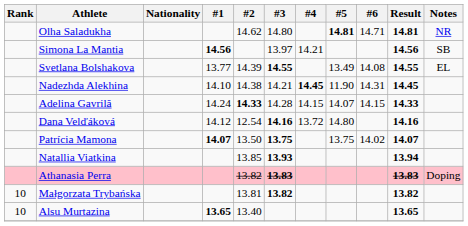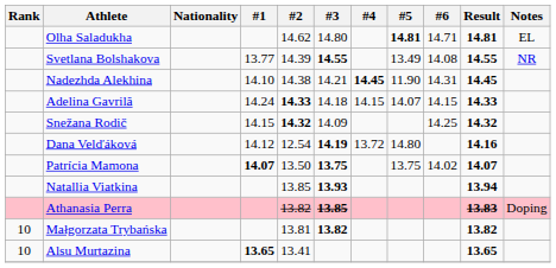Olha Saladukha | Notes: NR -> EL
- row: Simona La Mantia | 14.56 | 13.97 | 14.21 | 14.56 | SB
Svetlana Bolshakova | Notes: EL -> NR
Adelina Gavrilă | #3: 14.28 -> 14.18
+ row: Snežana Rodič | 14.15 | 14.32 | 14.09 | 14.25 | 14.32
Dana Velďáková | #3: 14.16 -> 14.19
Athanasia Perra | #3: 13.83 -> 13.85
Alsu Murtazina | #2: 13.40 -> 13.41
